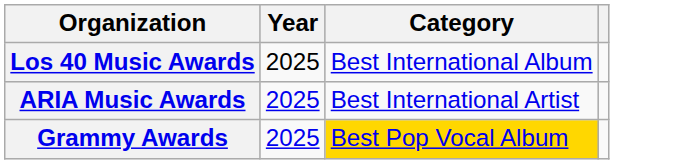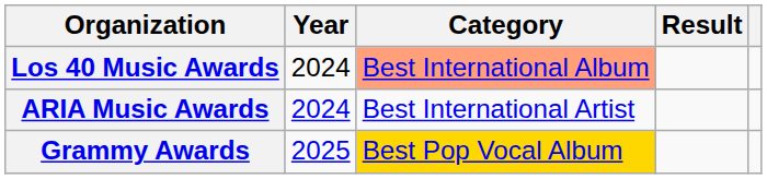+ column: Result
Los 40 Music Awards | Year: 2025 -> 2024
Los 40 Music Awards | Category: no background -> lightsalmon background
ARIA Music Awards | Year: 2025 -> 2024
